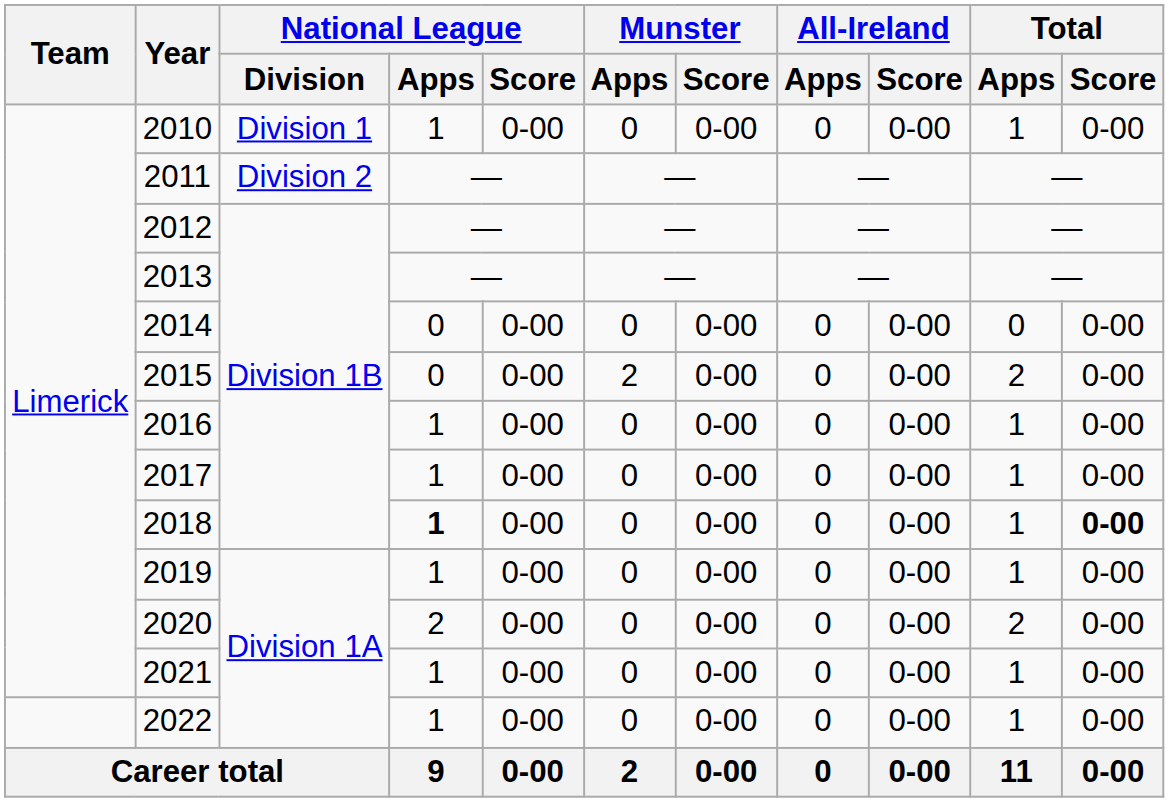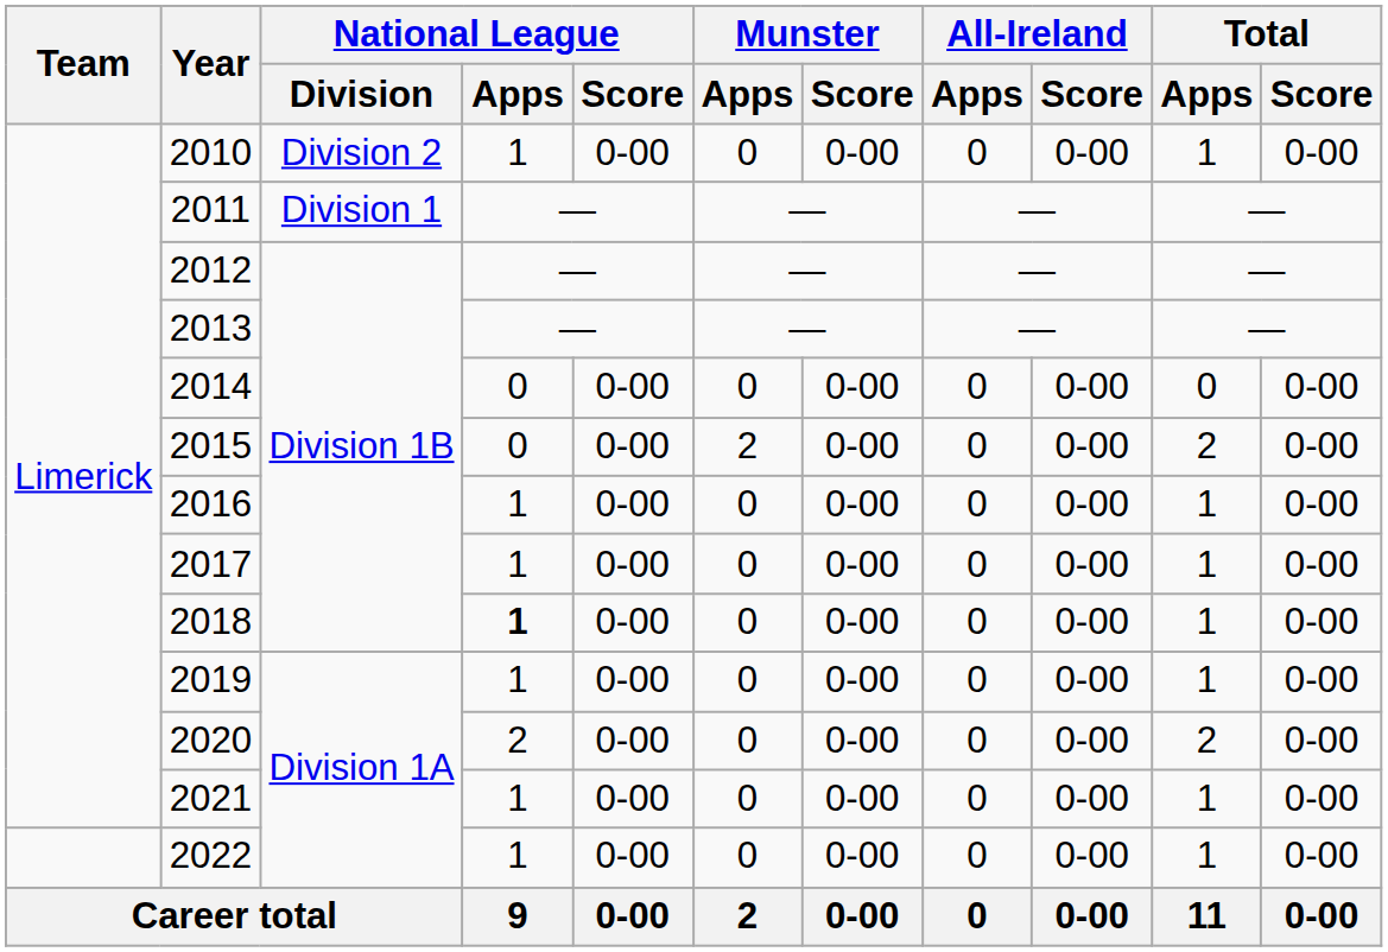2010 | National League / Division: Division 1 -> Division 2
2011 | National League / Division: Division 2 -> Division 1
2018 | Total / Score: bold -> normal
